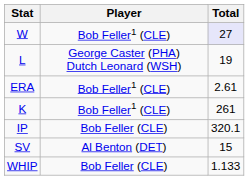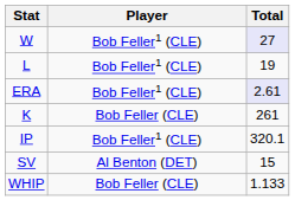L | Player: George Caster (PHA) Dutch Leonard (WSH) -> Bob Feller1 (CLE)
ERA | Total: no background -> lavender background
K | Player: Bob Feller1 (CLE) -> Bob Feller (CLE)
IP | Player: Bob Feller (CLE) -> Bob Feller1 (CLE)
